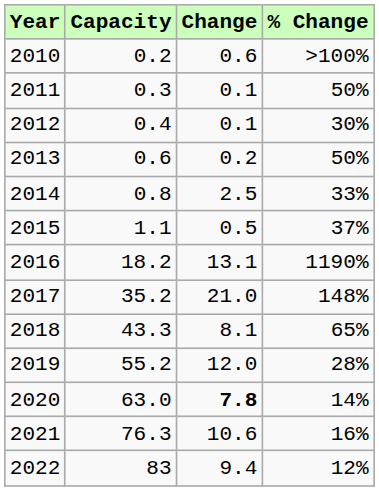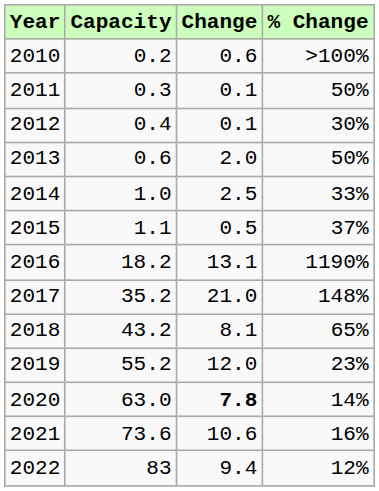2013 | Change: 0.2 -> 2.0
2014 | Capacity: 0.8 -> 1.0
2018 | Capacity: 43.3 -> 43.2
2019 | % Change: 28% -> 23%
2021 | Capacity: 76.3 -> 73.6
